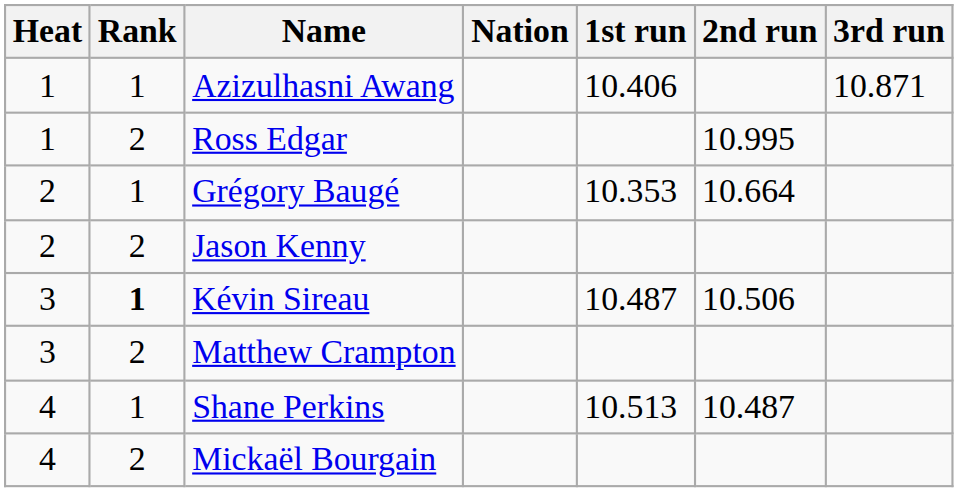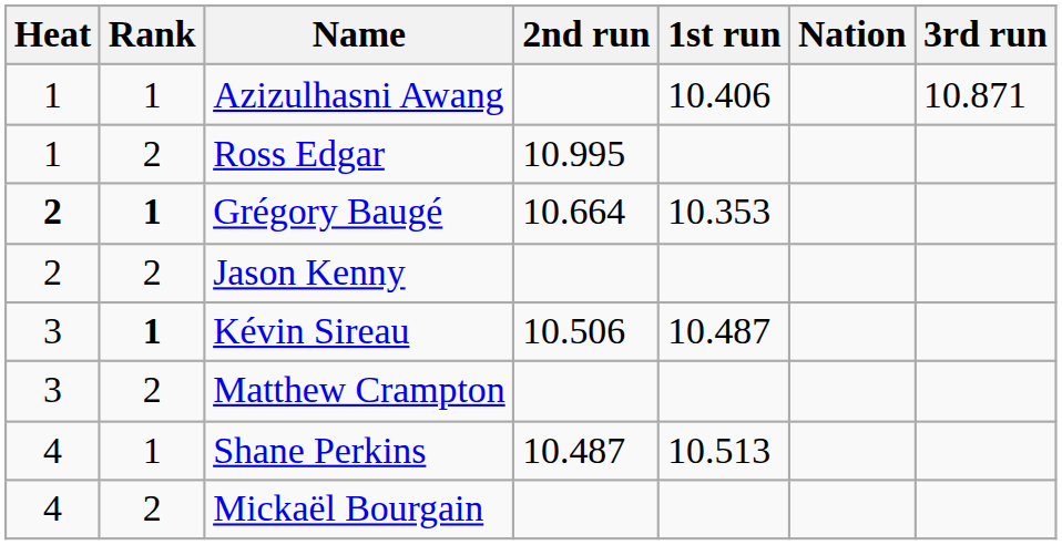columns swapped: Nation <-> 2nd run
Grégory Baugé | Heat: normal -> bold
Grégory Baugé | Rank: normal -> bold
